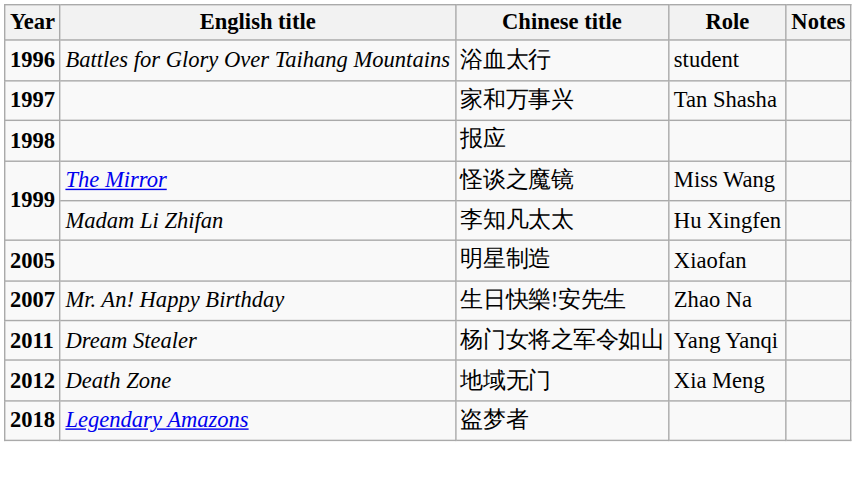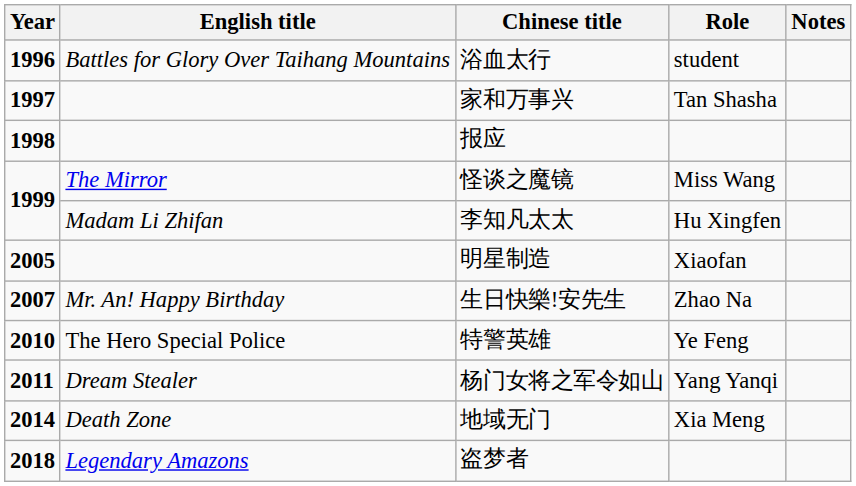+ row: 2010 | The Hero Special Police | 特警英雄 | Ye Feng
地域无门 | Year: 2012 -> 2014
